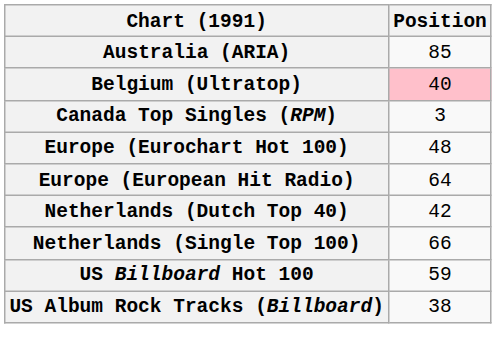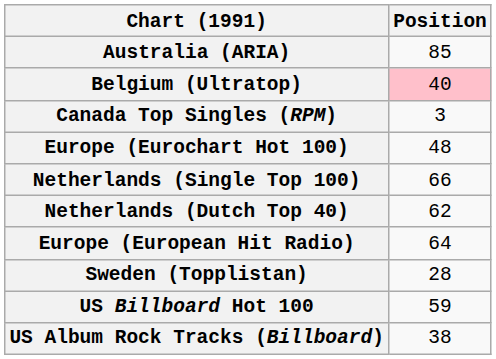rows swapped: Europe (European Hit Radio) <-> Netherlands (Single Top 100)
Netherlands (Dutch Top 40) | Position: 42 -> 62
+ row: Sweden (Topplistan) | 28
